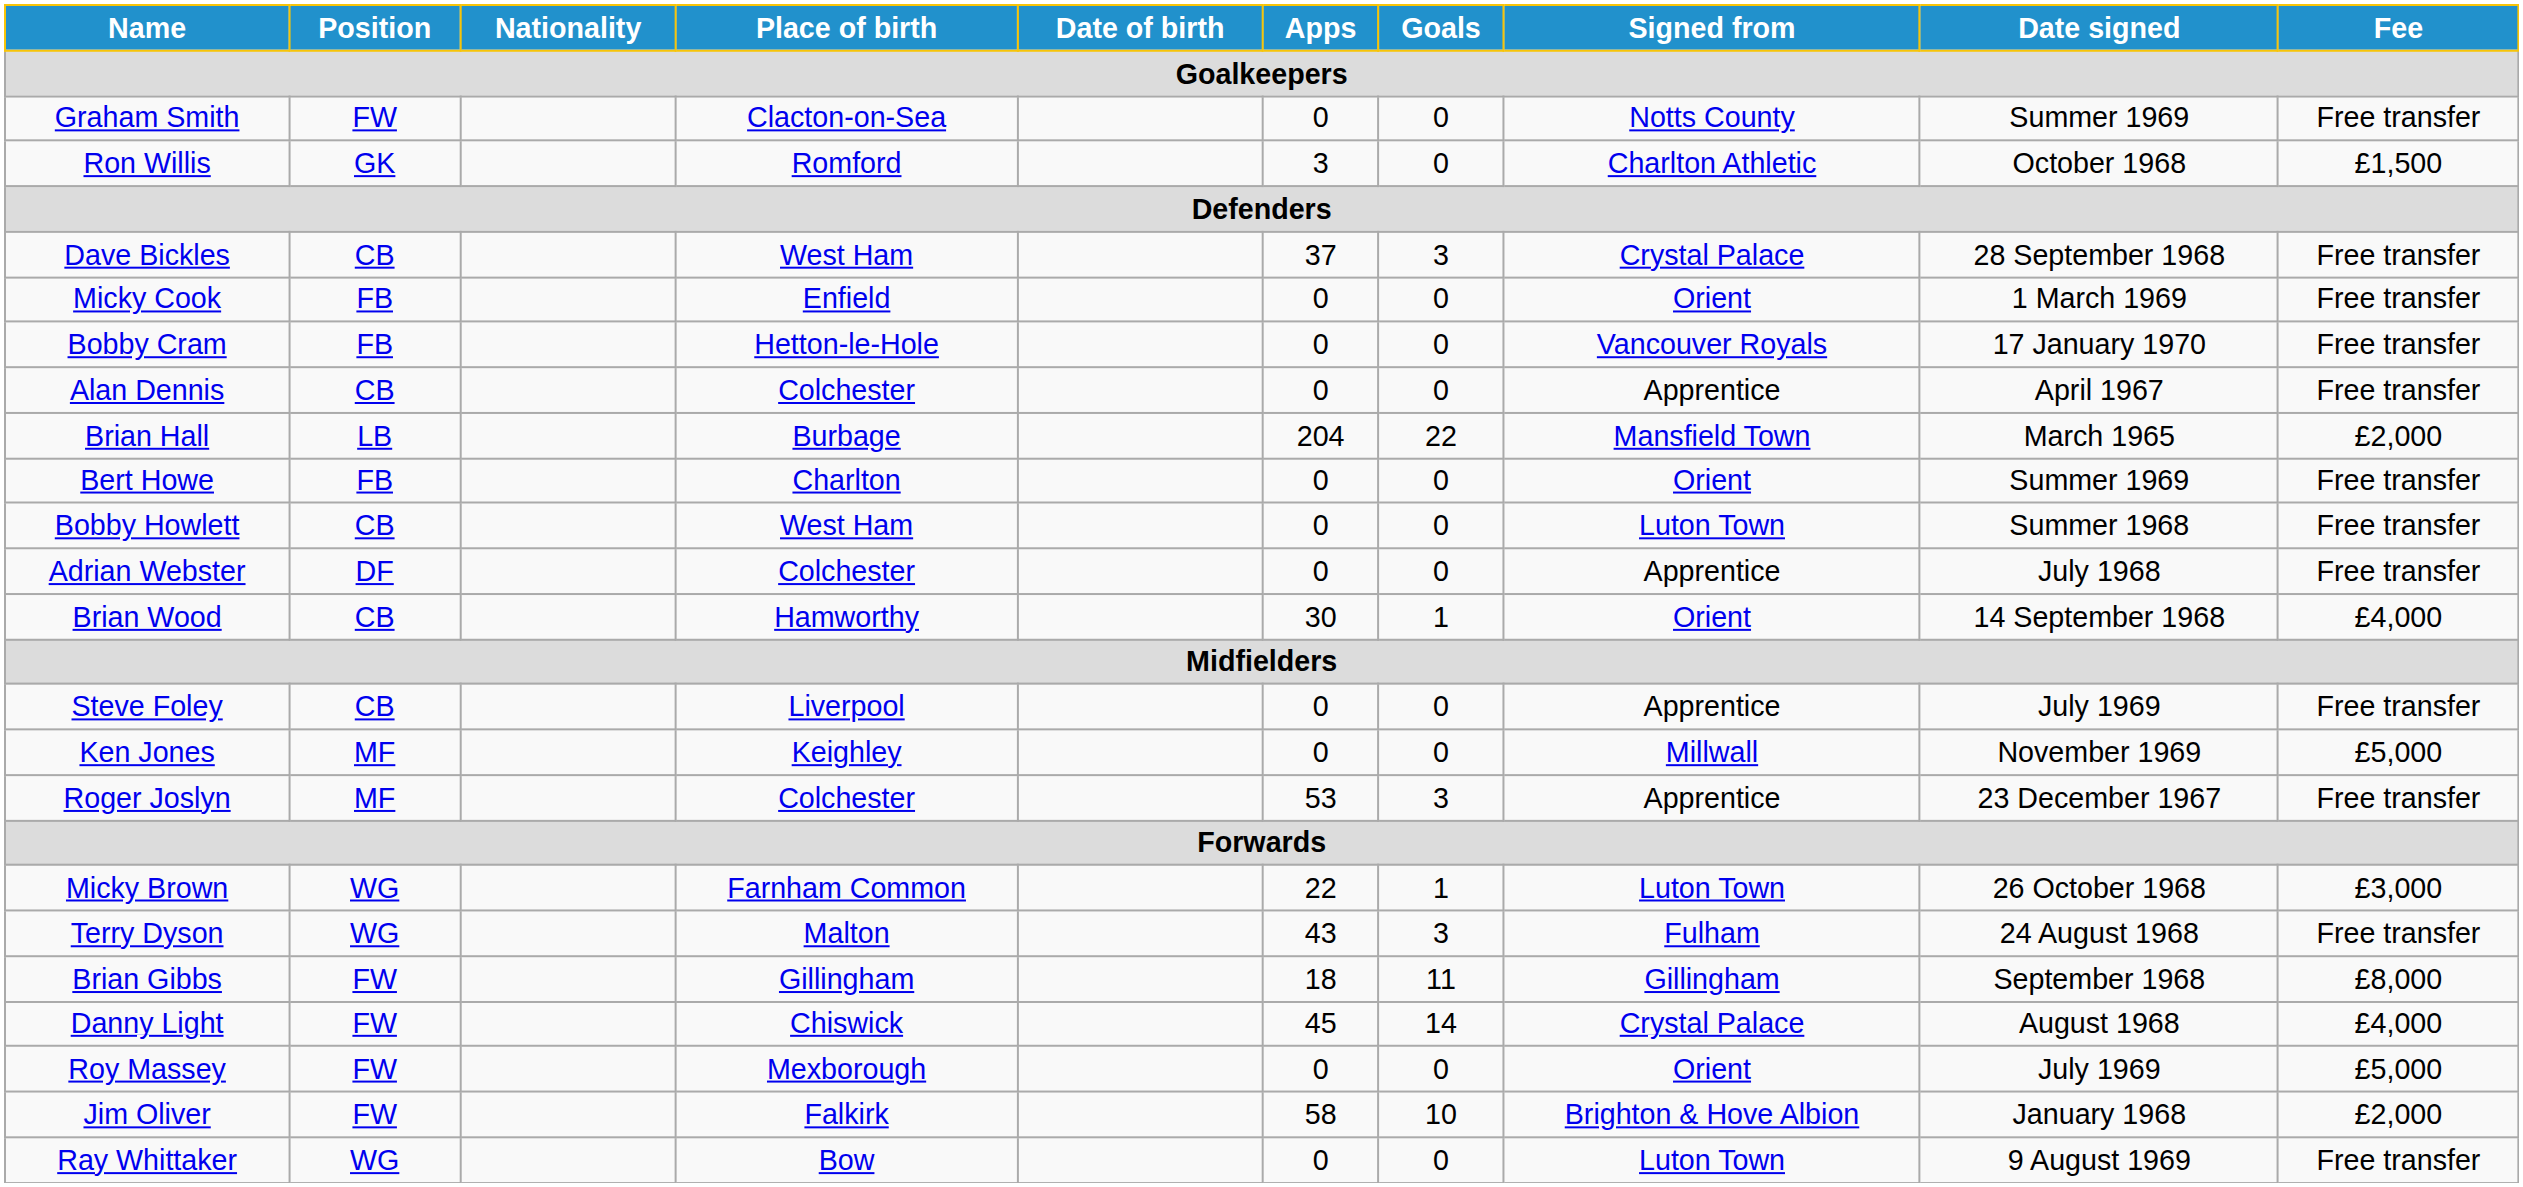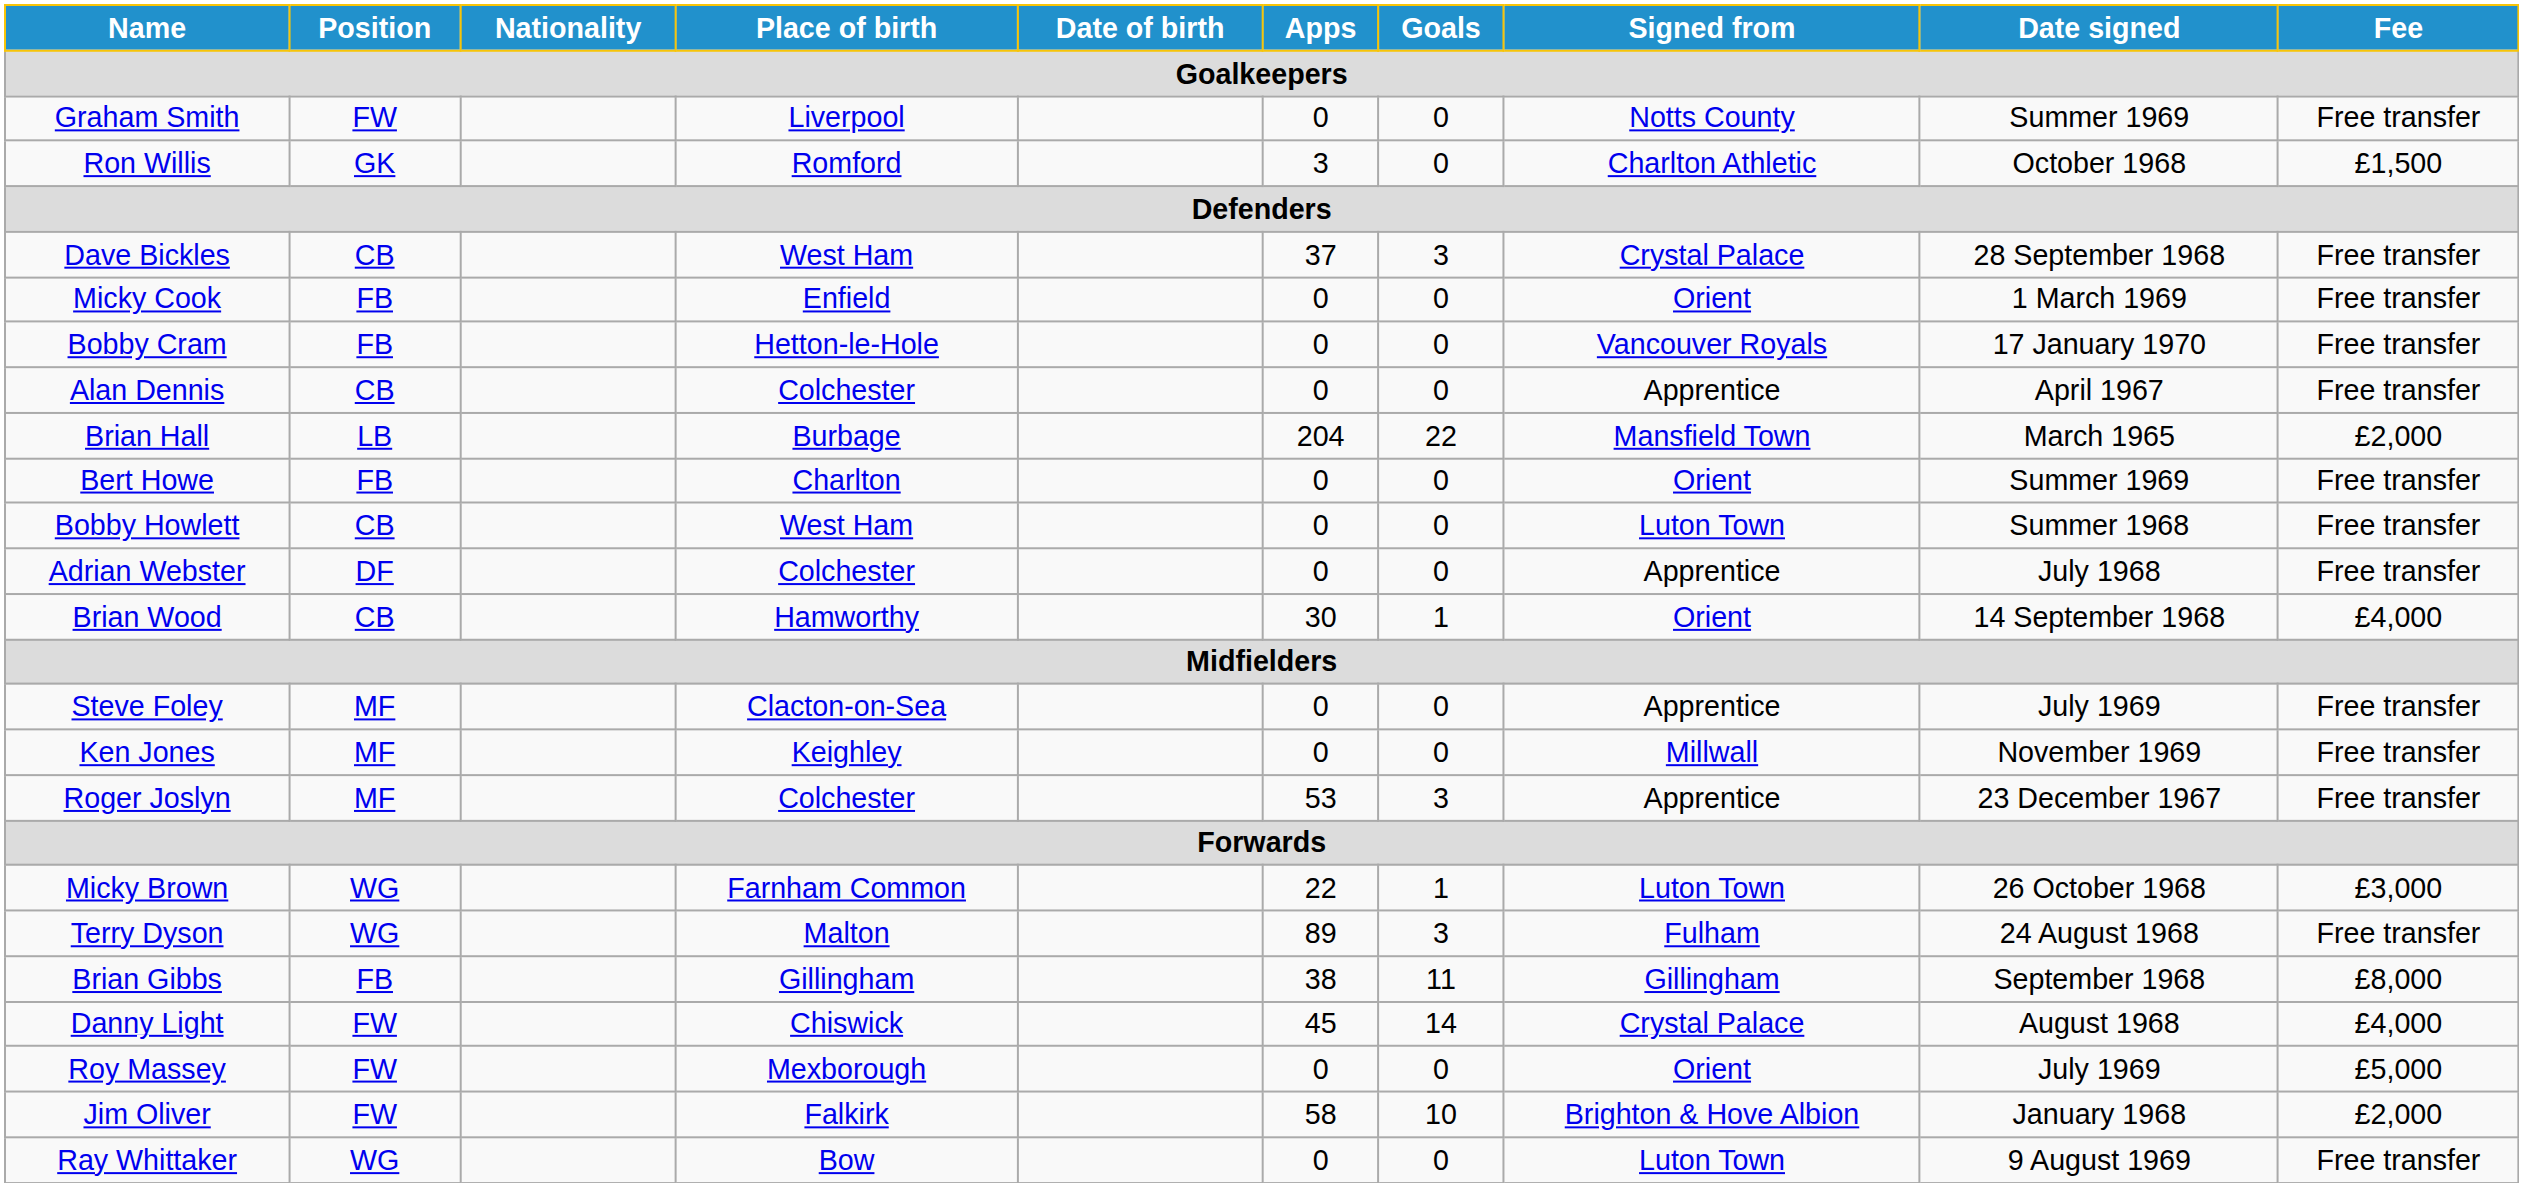Graham Smith | Place of birth: Clacton-on-Sea -> Liverpool
Steve Foley | Position: CB -> MF
Steve Foley | Place of birth: Liverpool -> Clacton-on-Sea
Ken Jones | Fee: £5,000 -> Free transfer
Terry Dyson | Apps: 43 -> 89
Brian Gibbs | Position: FW -> FB
Brian Gibbs | Apps: 18 -> 38
